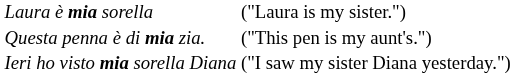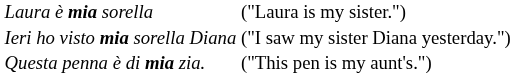rows swapped: Ieri ho visto mia sorella Diana <-> Questa penna è di mia zia.
